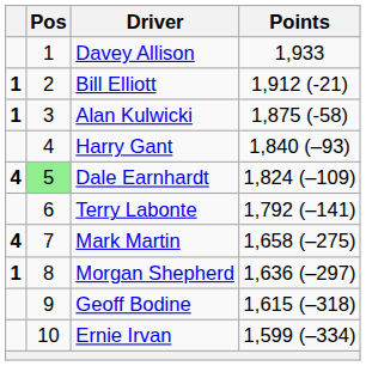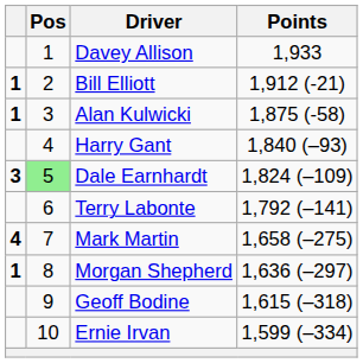Dale Earnhardt | column 1: 4 -> 3
